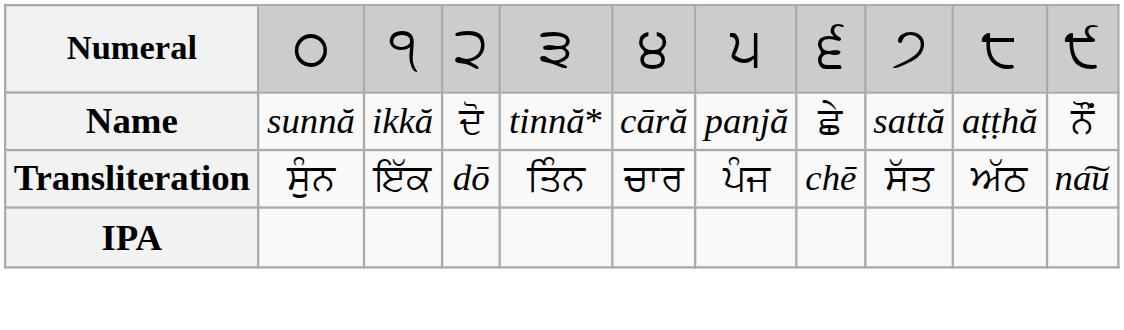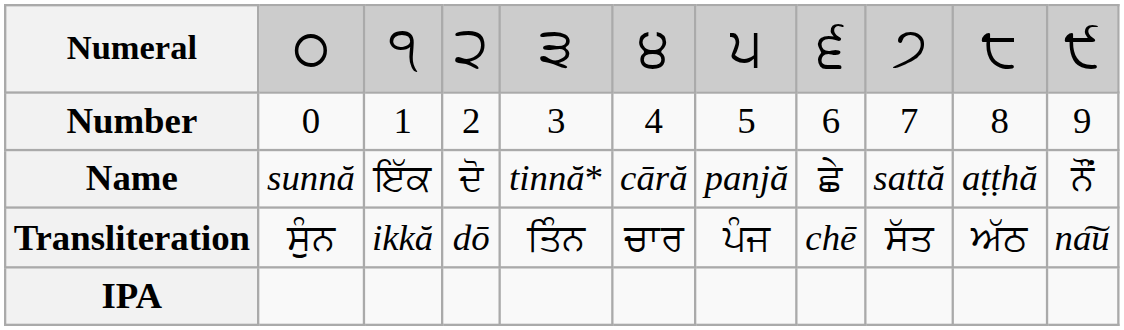+ row: Number | 0 | 1 | 2 | 3 | 4 | 5 | 6 | 7 | 8 | 9
Name | column 3: ikkă -> ਇੱਕ
Transliteration | column 3: ਇੱਕ -> ikkă
